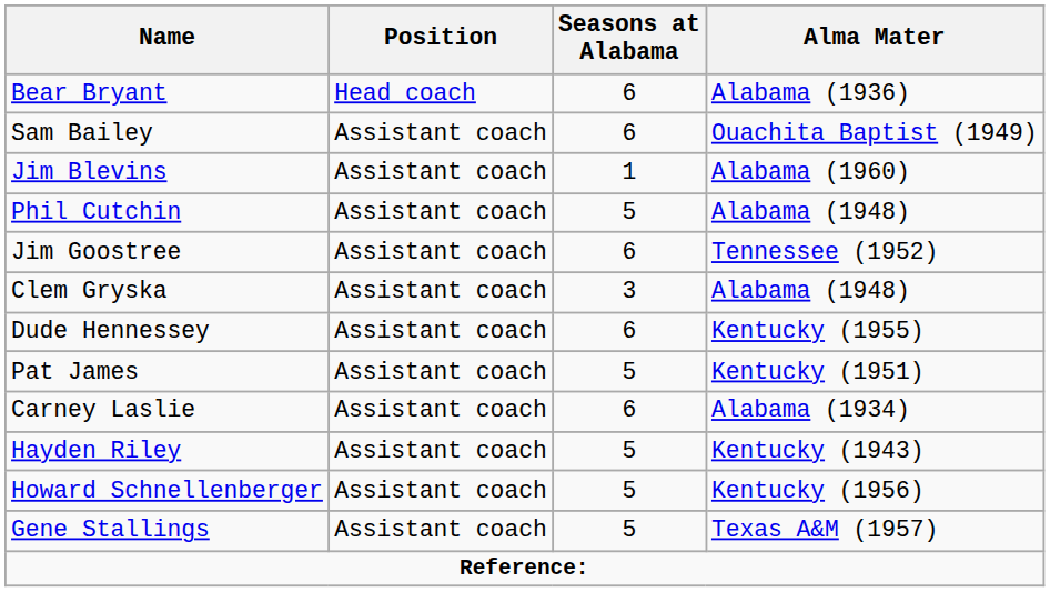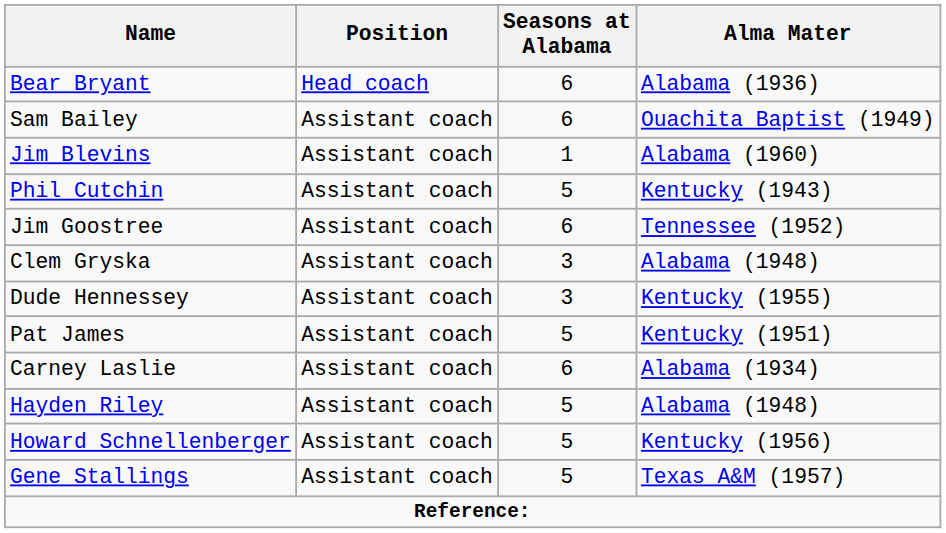Phil Cutchin | Alma Mater: Alabama (1948) -> Kentucky (1943)
Dude Hennessey | Seasons at Alabama: 6 -> 3
Hayden Riley | Alma Mater: Kentucky (1943) -> Alabama (1948)
